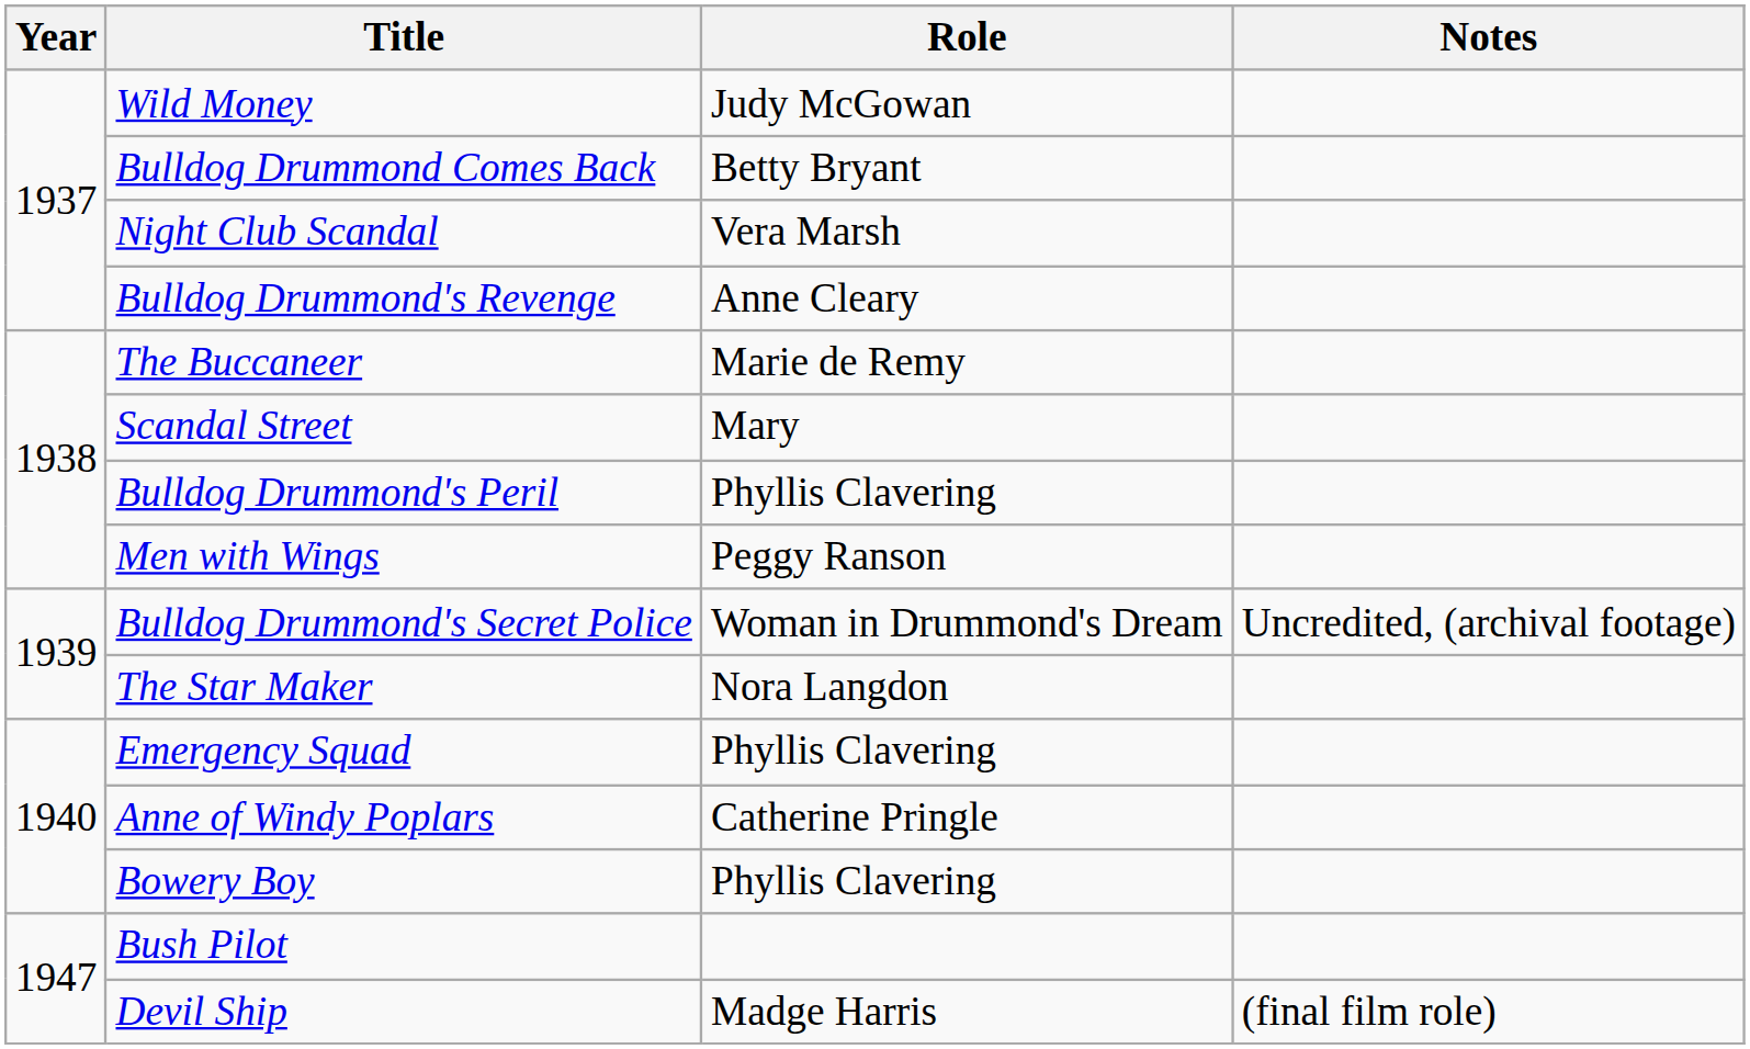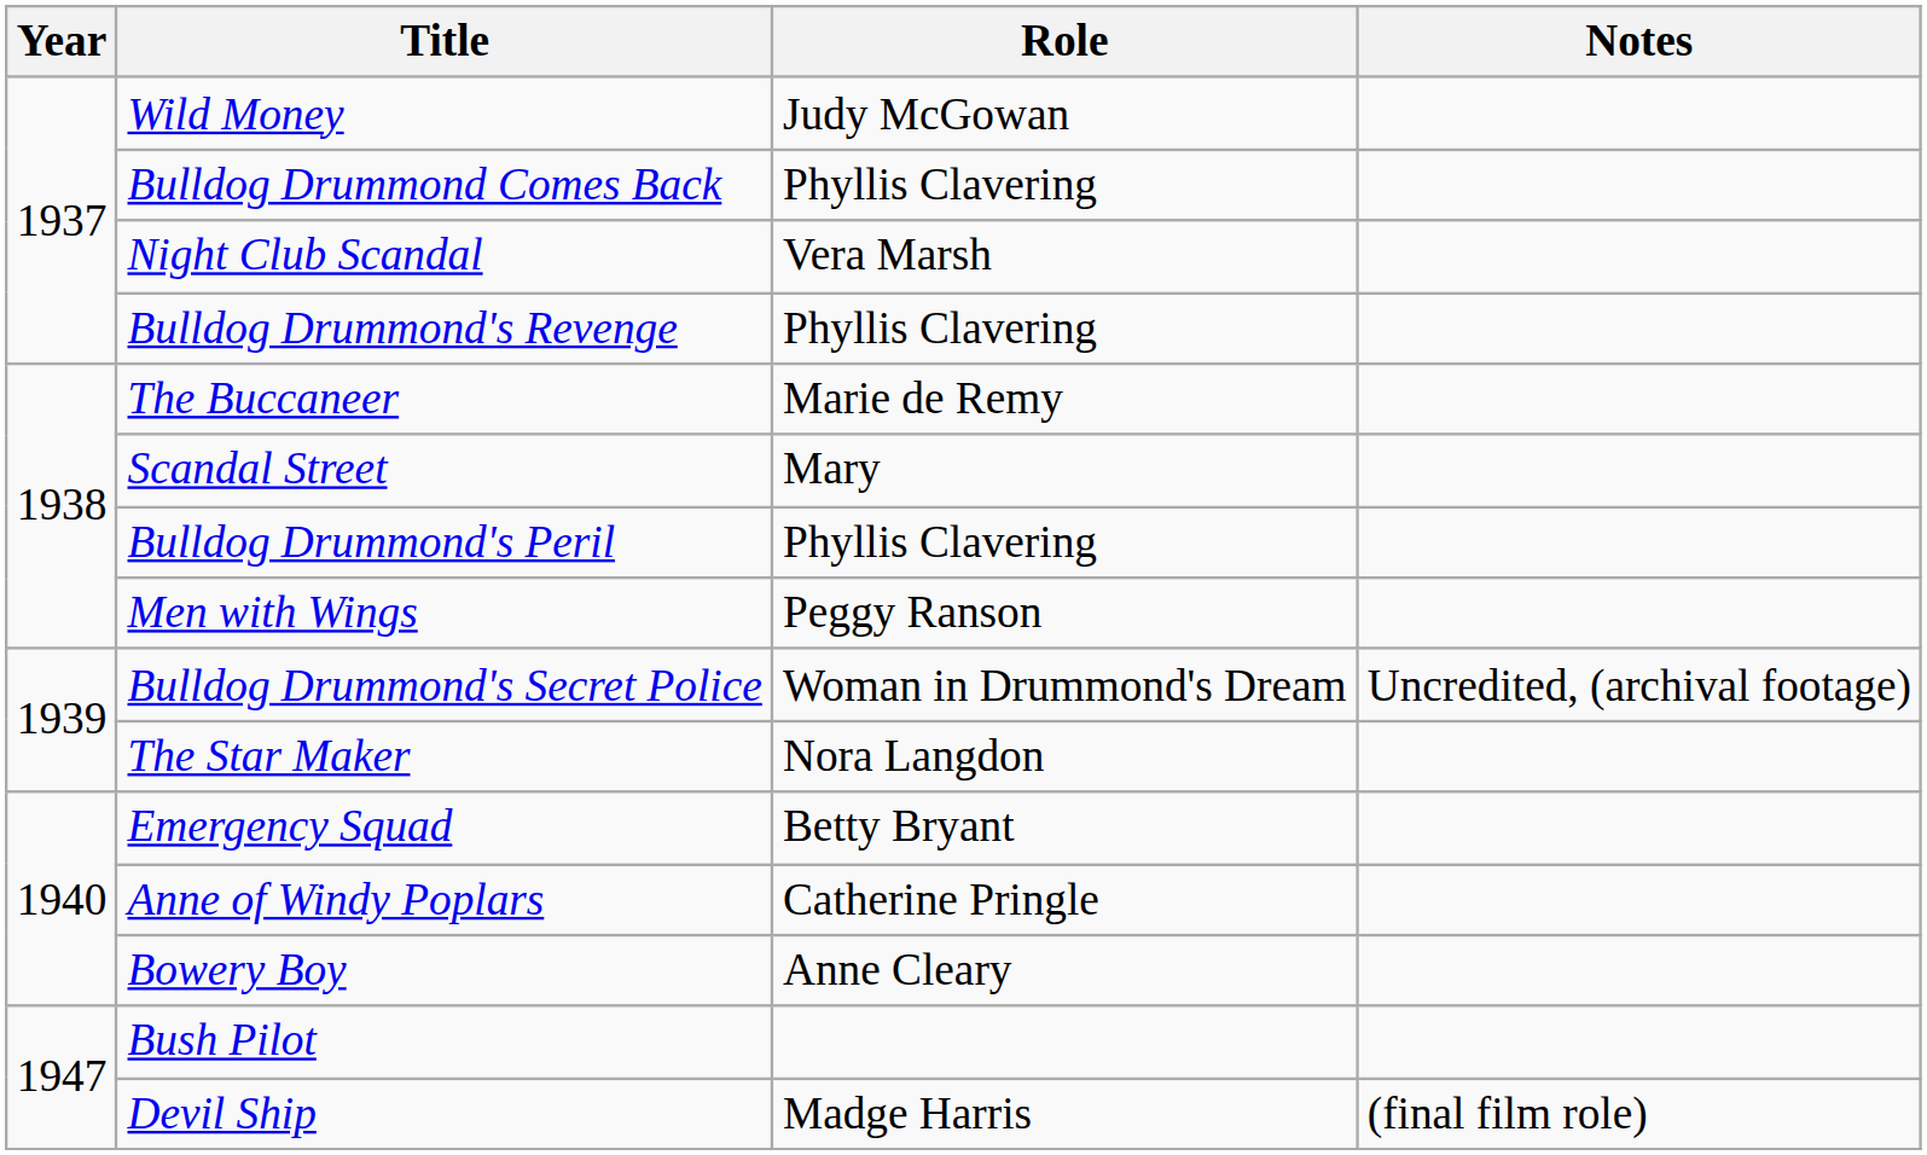Bulldog Drummond Comes Back | Role: Betty Bryant -> Phyllis Clavering
Bulldog Drummond's Revenge | Role: Anne Cleary -> Phyllis Clavering
Emergency Squad | Role: Phyllis Clavering -> Betty Bryant
Bowery Boy | Role: Phyllis Clavering -> Anne Cleary
